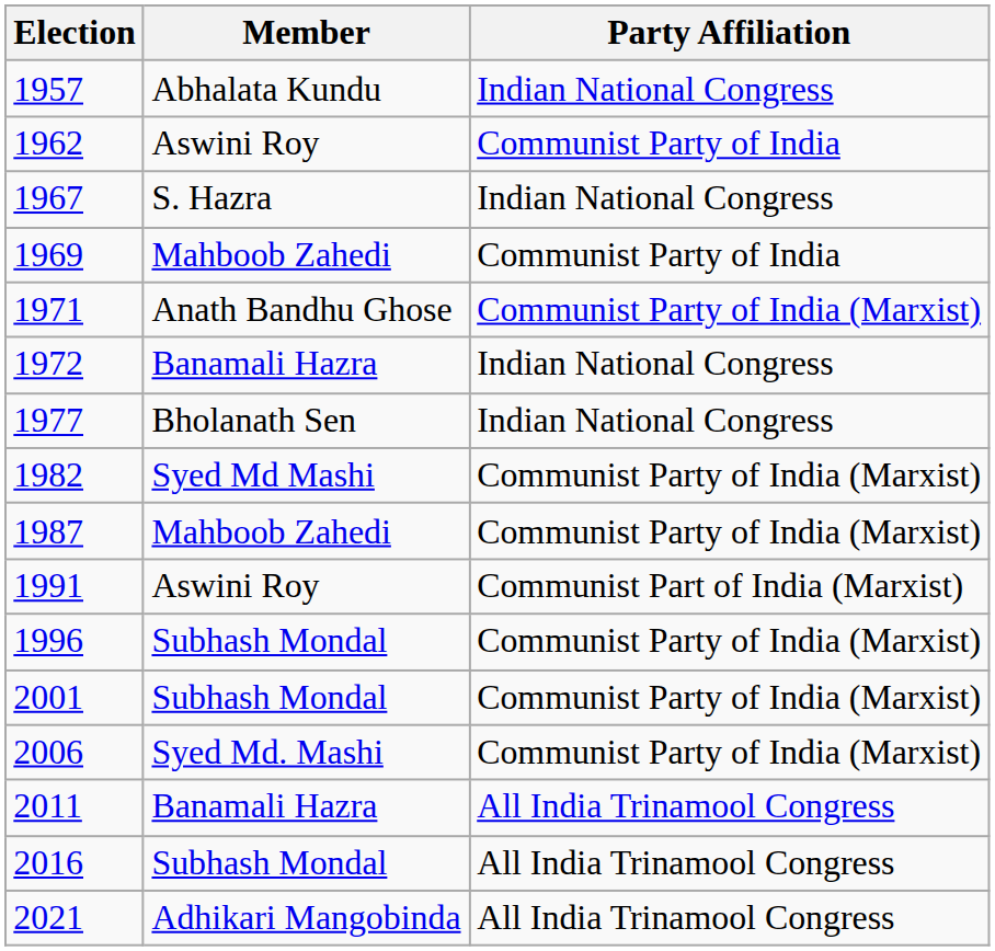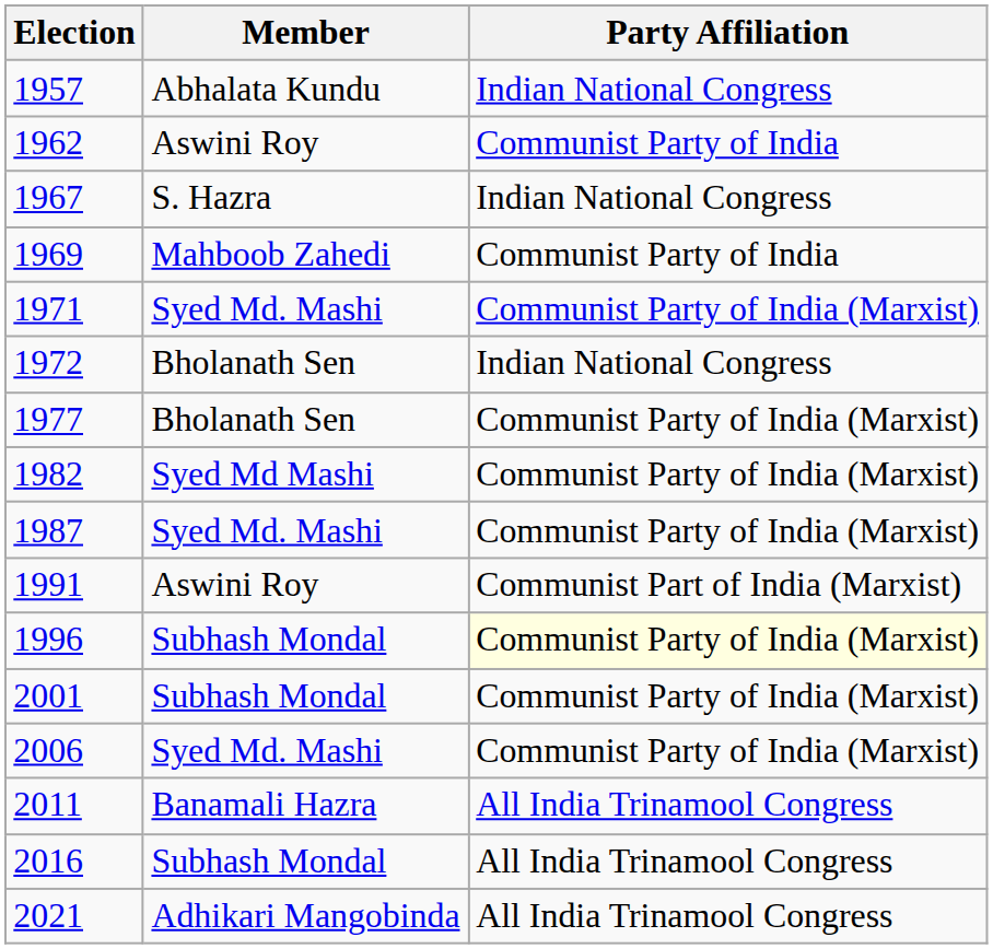1971 | Member: Anath Bandhu Ghose -> Syed Md. Mashi
1972 | Member: Banamali Hazra -> Bholanath Sen
1977 | Party Affiliation: Indian National Congress -> Communist Party of India (Marxist)
1987 | Member: Mahboob Zahedi -> Syed Md. Mashi
1996 | Party Affiliation: no background -> lightyellow background
